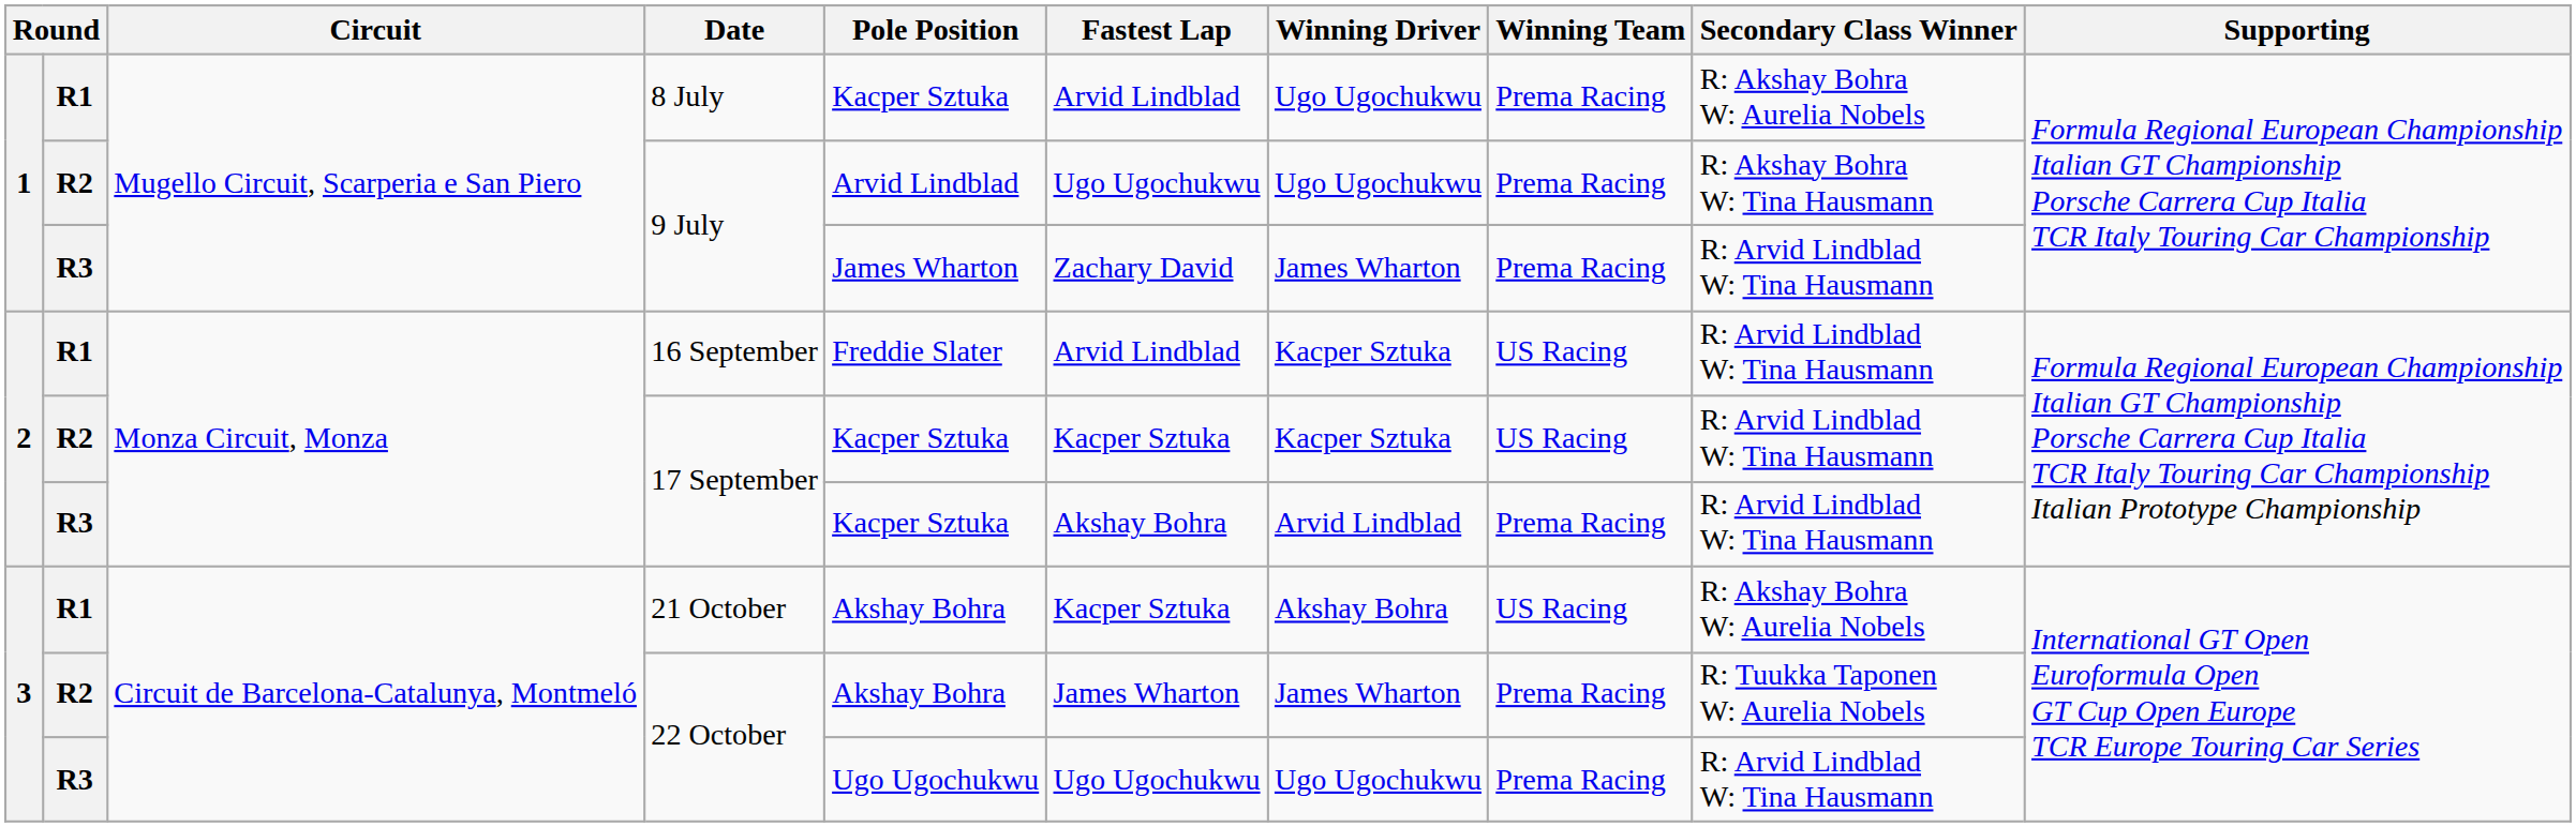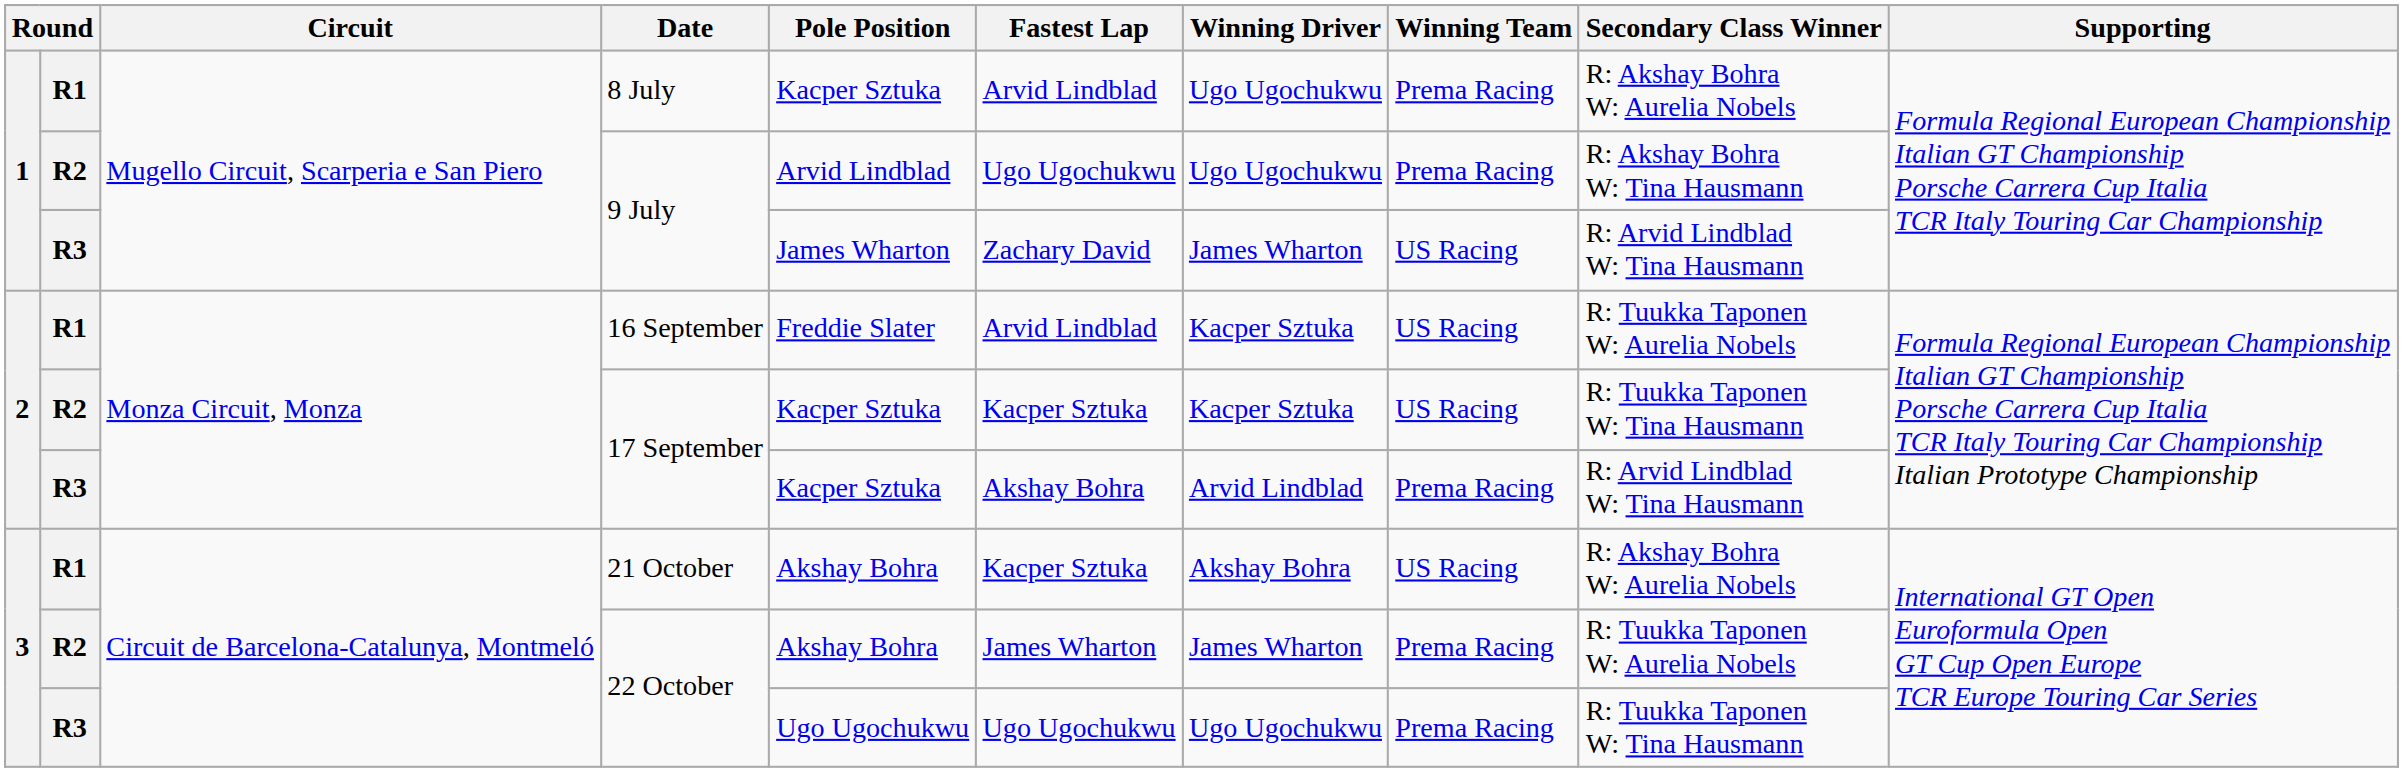R3 / 9 July | Winning Team: Prema Racing -> US Racing
16 September | Secondary Class Winner: R: Arvid Lindblad W: Tina Hausmann -> R: Tuukka Taponen W: Aurelia Nobels
R2 / 17 September | Secondary Class Winner: R: Arvid Lindblad W: Tina Hausmann -> R: Tuukka Taponen W: Tina Hausmann
R3 / 22 October | Secondary Class Winner: R: Arvid Lindblad W: Tina Hausmann -> R: Tuukka Taponen W: Tina Hausmann
